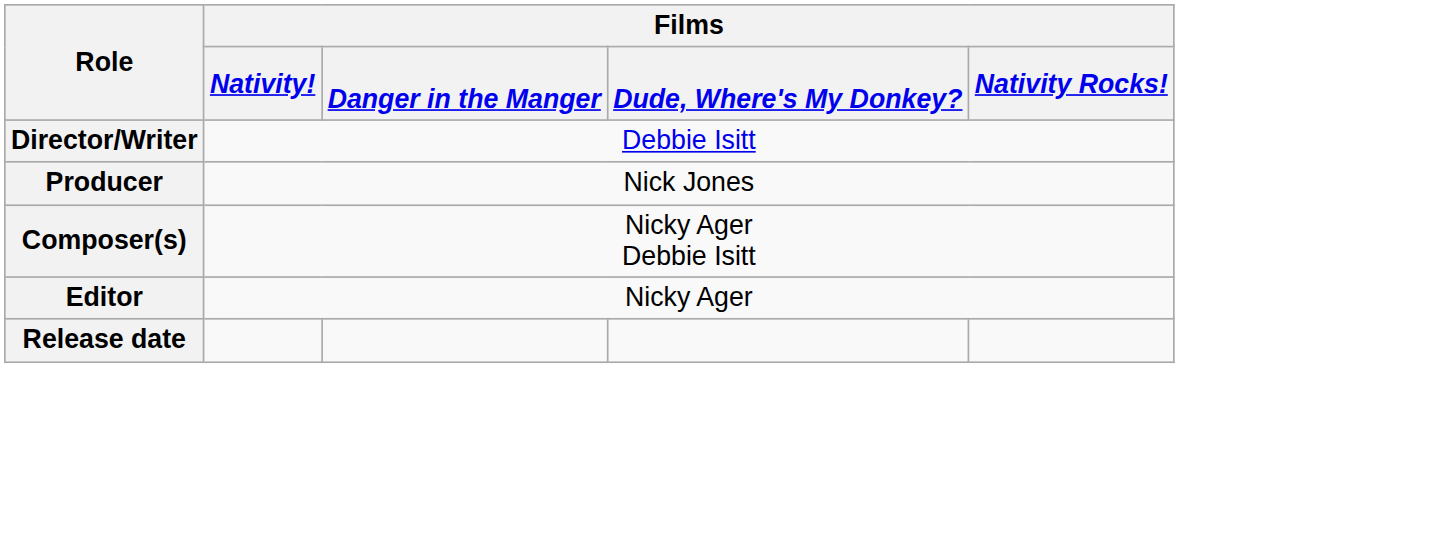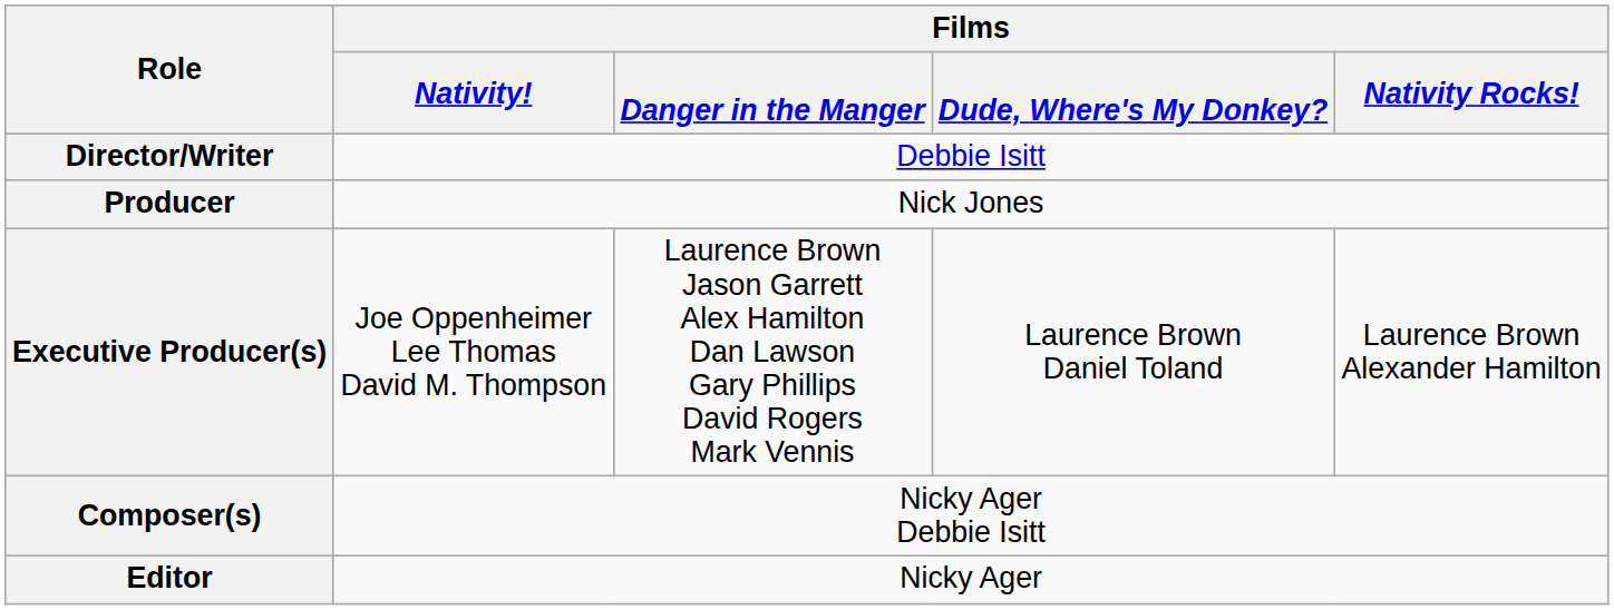+ row: Executive Producer(s) | Joe Oppenheimer Lee Thomas David M. Thompson | Laurence Brown Jason Garrett Alex Hamilton Dan Lawson Gary Phillips David Rogers Mark Vennis | Laurence Brown Daniel Toland | Laurence Brown Alexander Hamilton
- row: Release date
